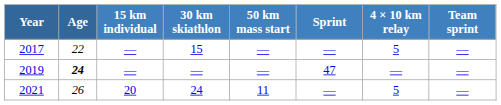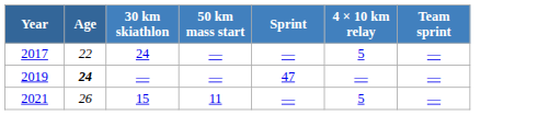- column: 15 km individual | — | — | 20
2017 | 30 km skiathlon: 15 -> 24
2021 | 30 km skiathlon: 24 -> 15
